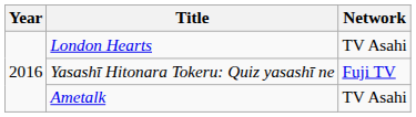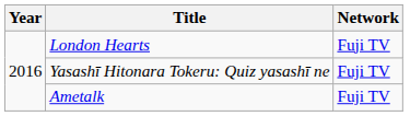London Hearts | Network: TV Asahi -> Fuji TV
Ametalk | Network: TV Asahi -> Fuji TV
